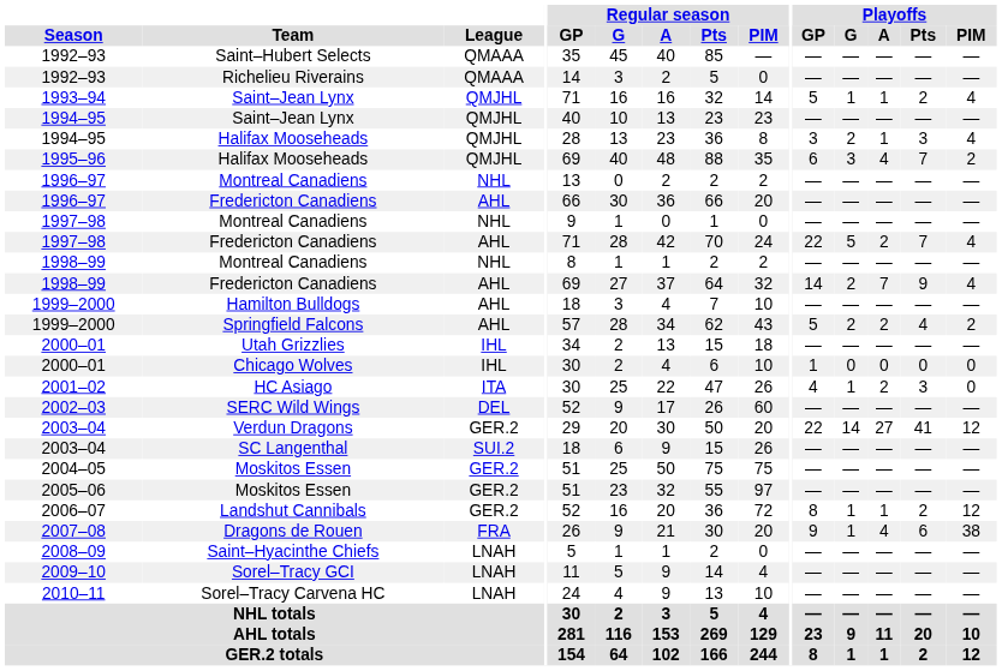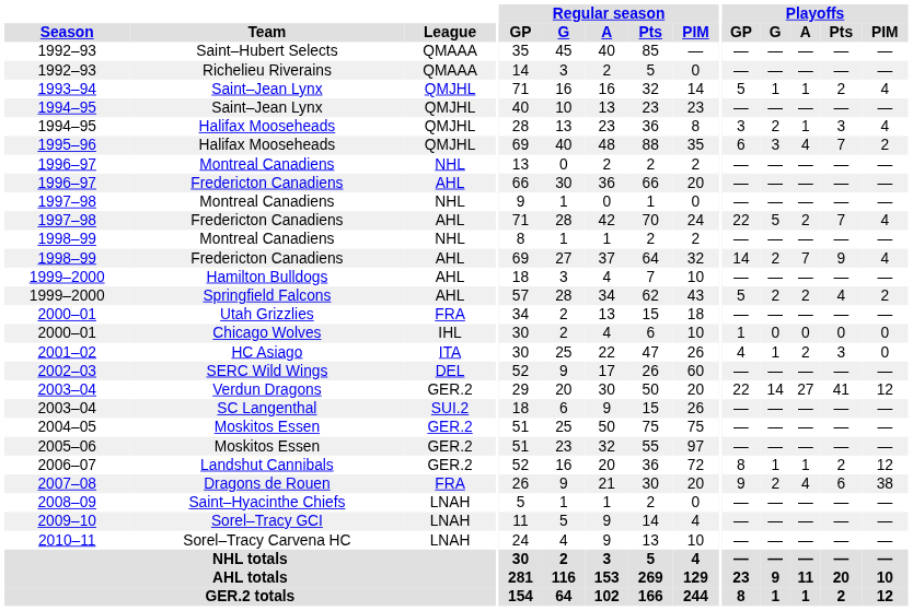Utah Grizzlies | League: IHL -> FRA
Dragons de Rouen | Playoffs / G: 1 -> 2
